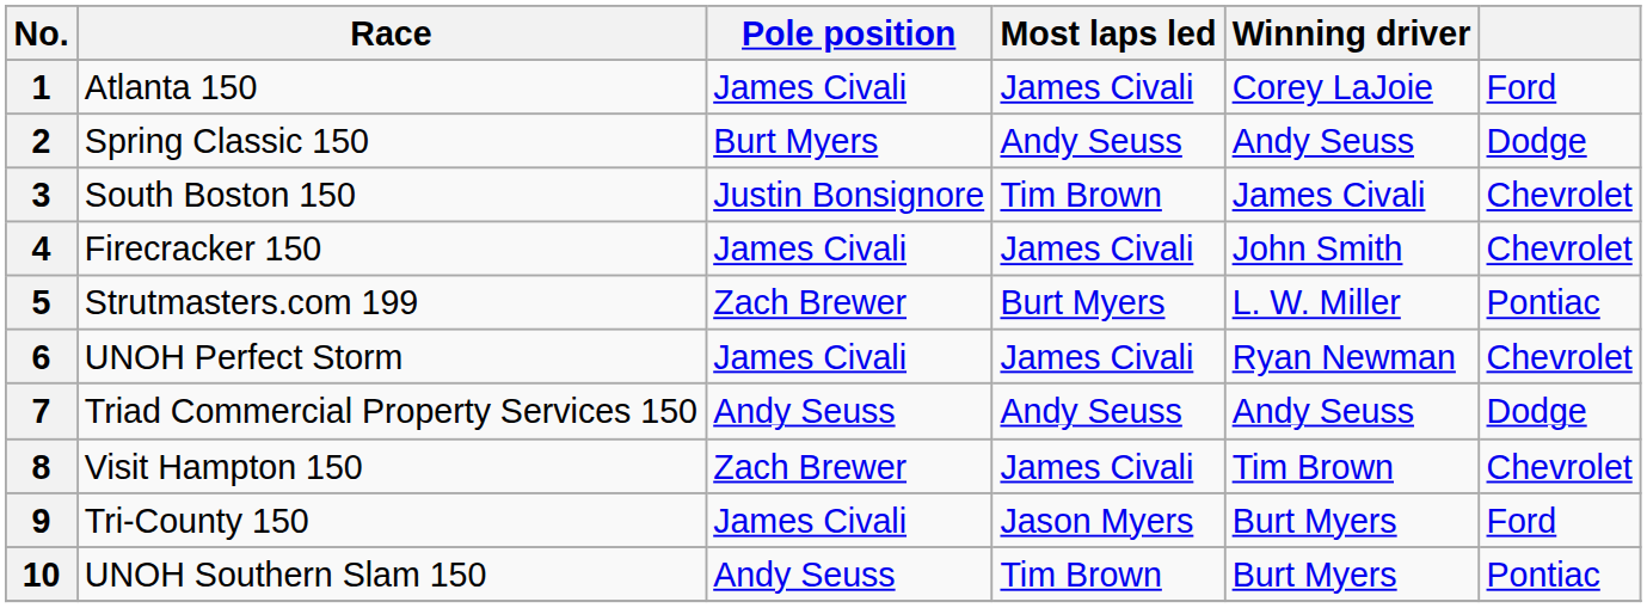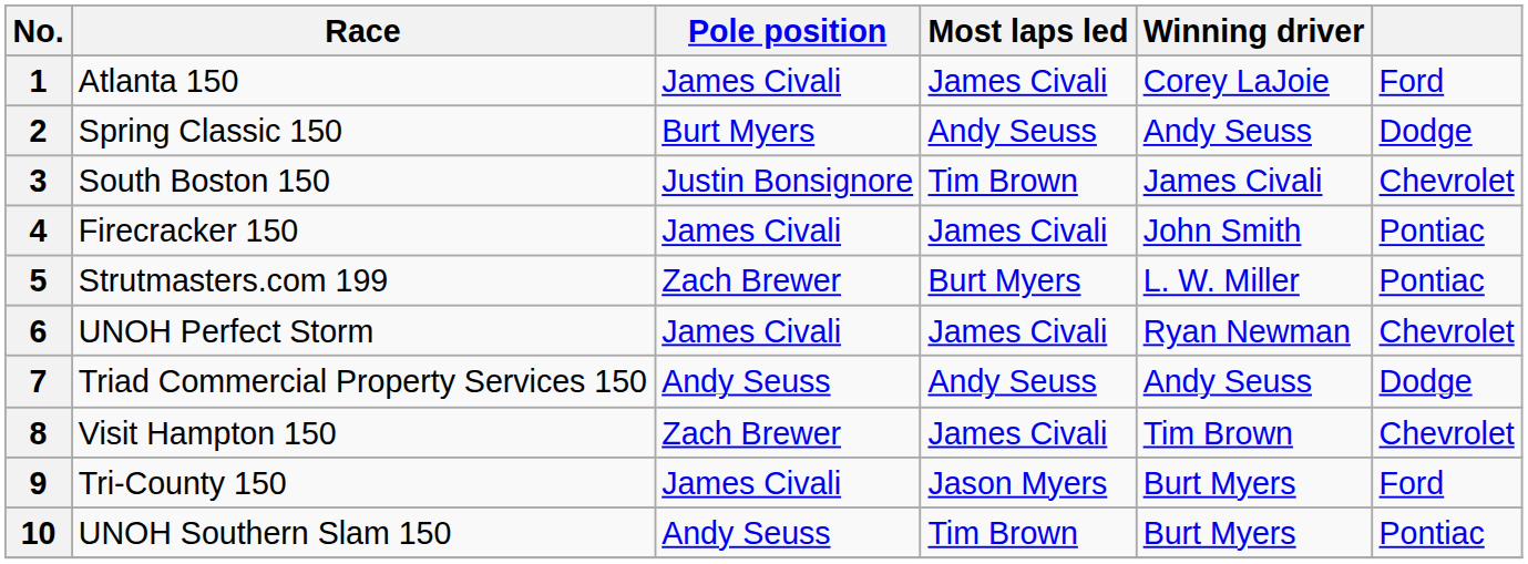4 | column 6: Chevrolet -> Pontiac
